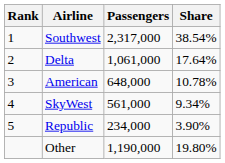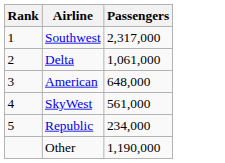- column: Share | 38.54% | 17.64% | 10.78% | 9.34% | 3.90% | 19.80%
